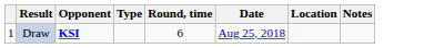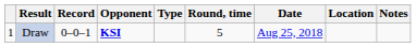+ column: Record | 0–0–1
Draw | Round, time: 6 -> 5
